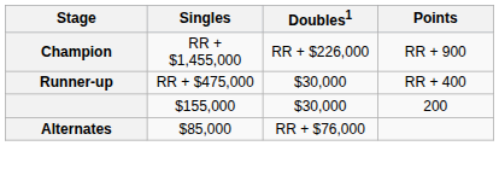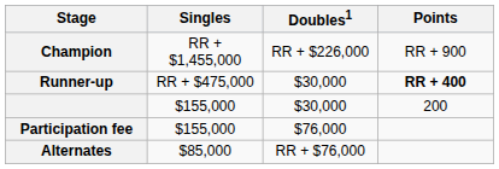Runner-up | Points: normal -> bold
+ row: Participation fee | $155,000 | $76,000
